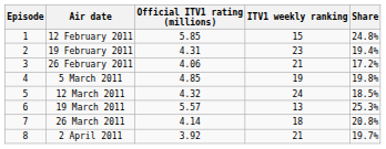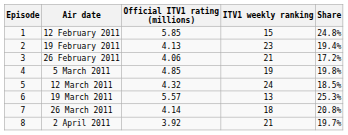19 February 2011 | Official ITV1 rating (millions): 4.31 -> 4.13
